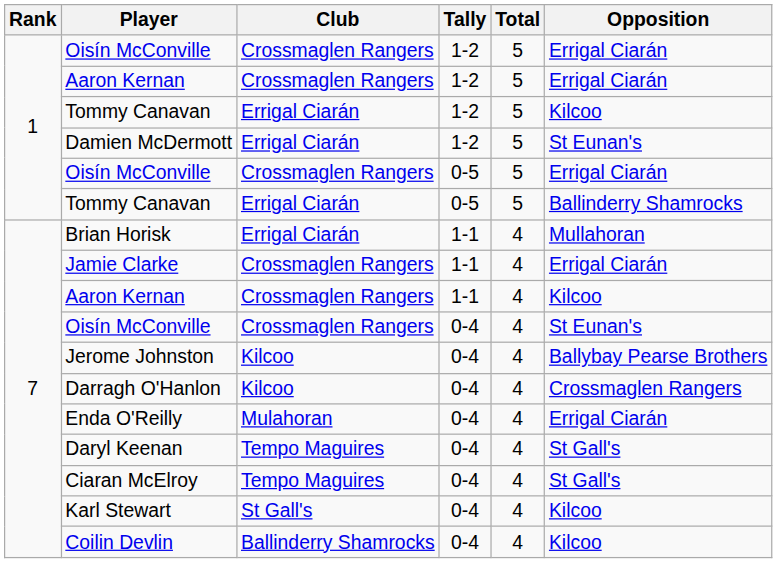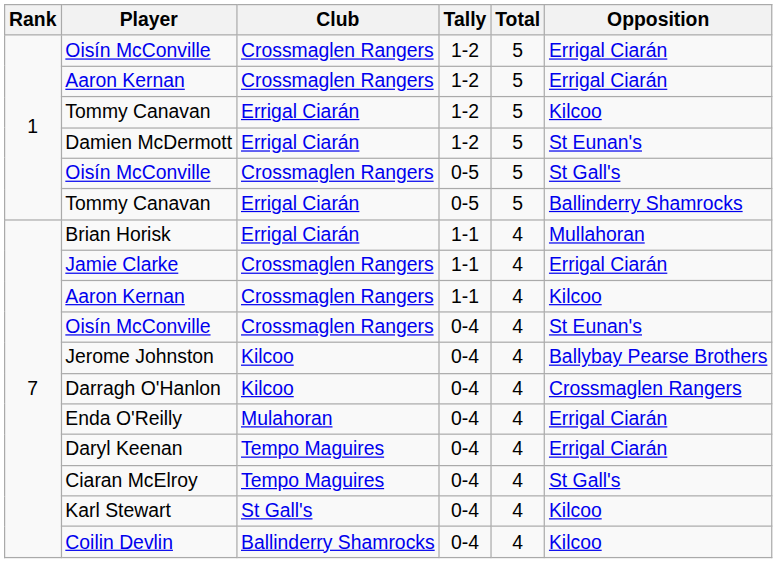Oisín McConville / 0-5 | Opposition: Errigal Ciarán -> St Gall's
Daryl Keenan | Opposition: St Gall's -> Errigal Ciarán
